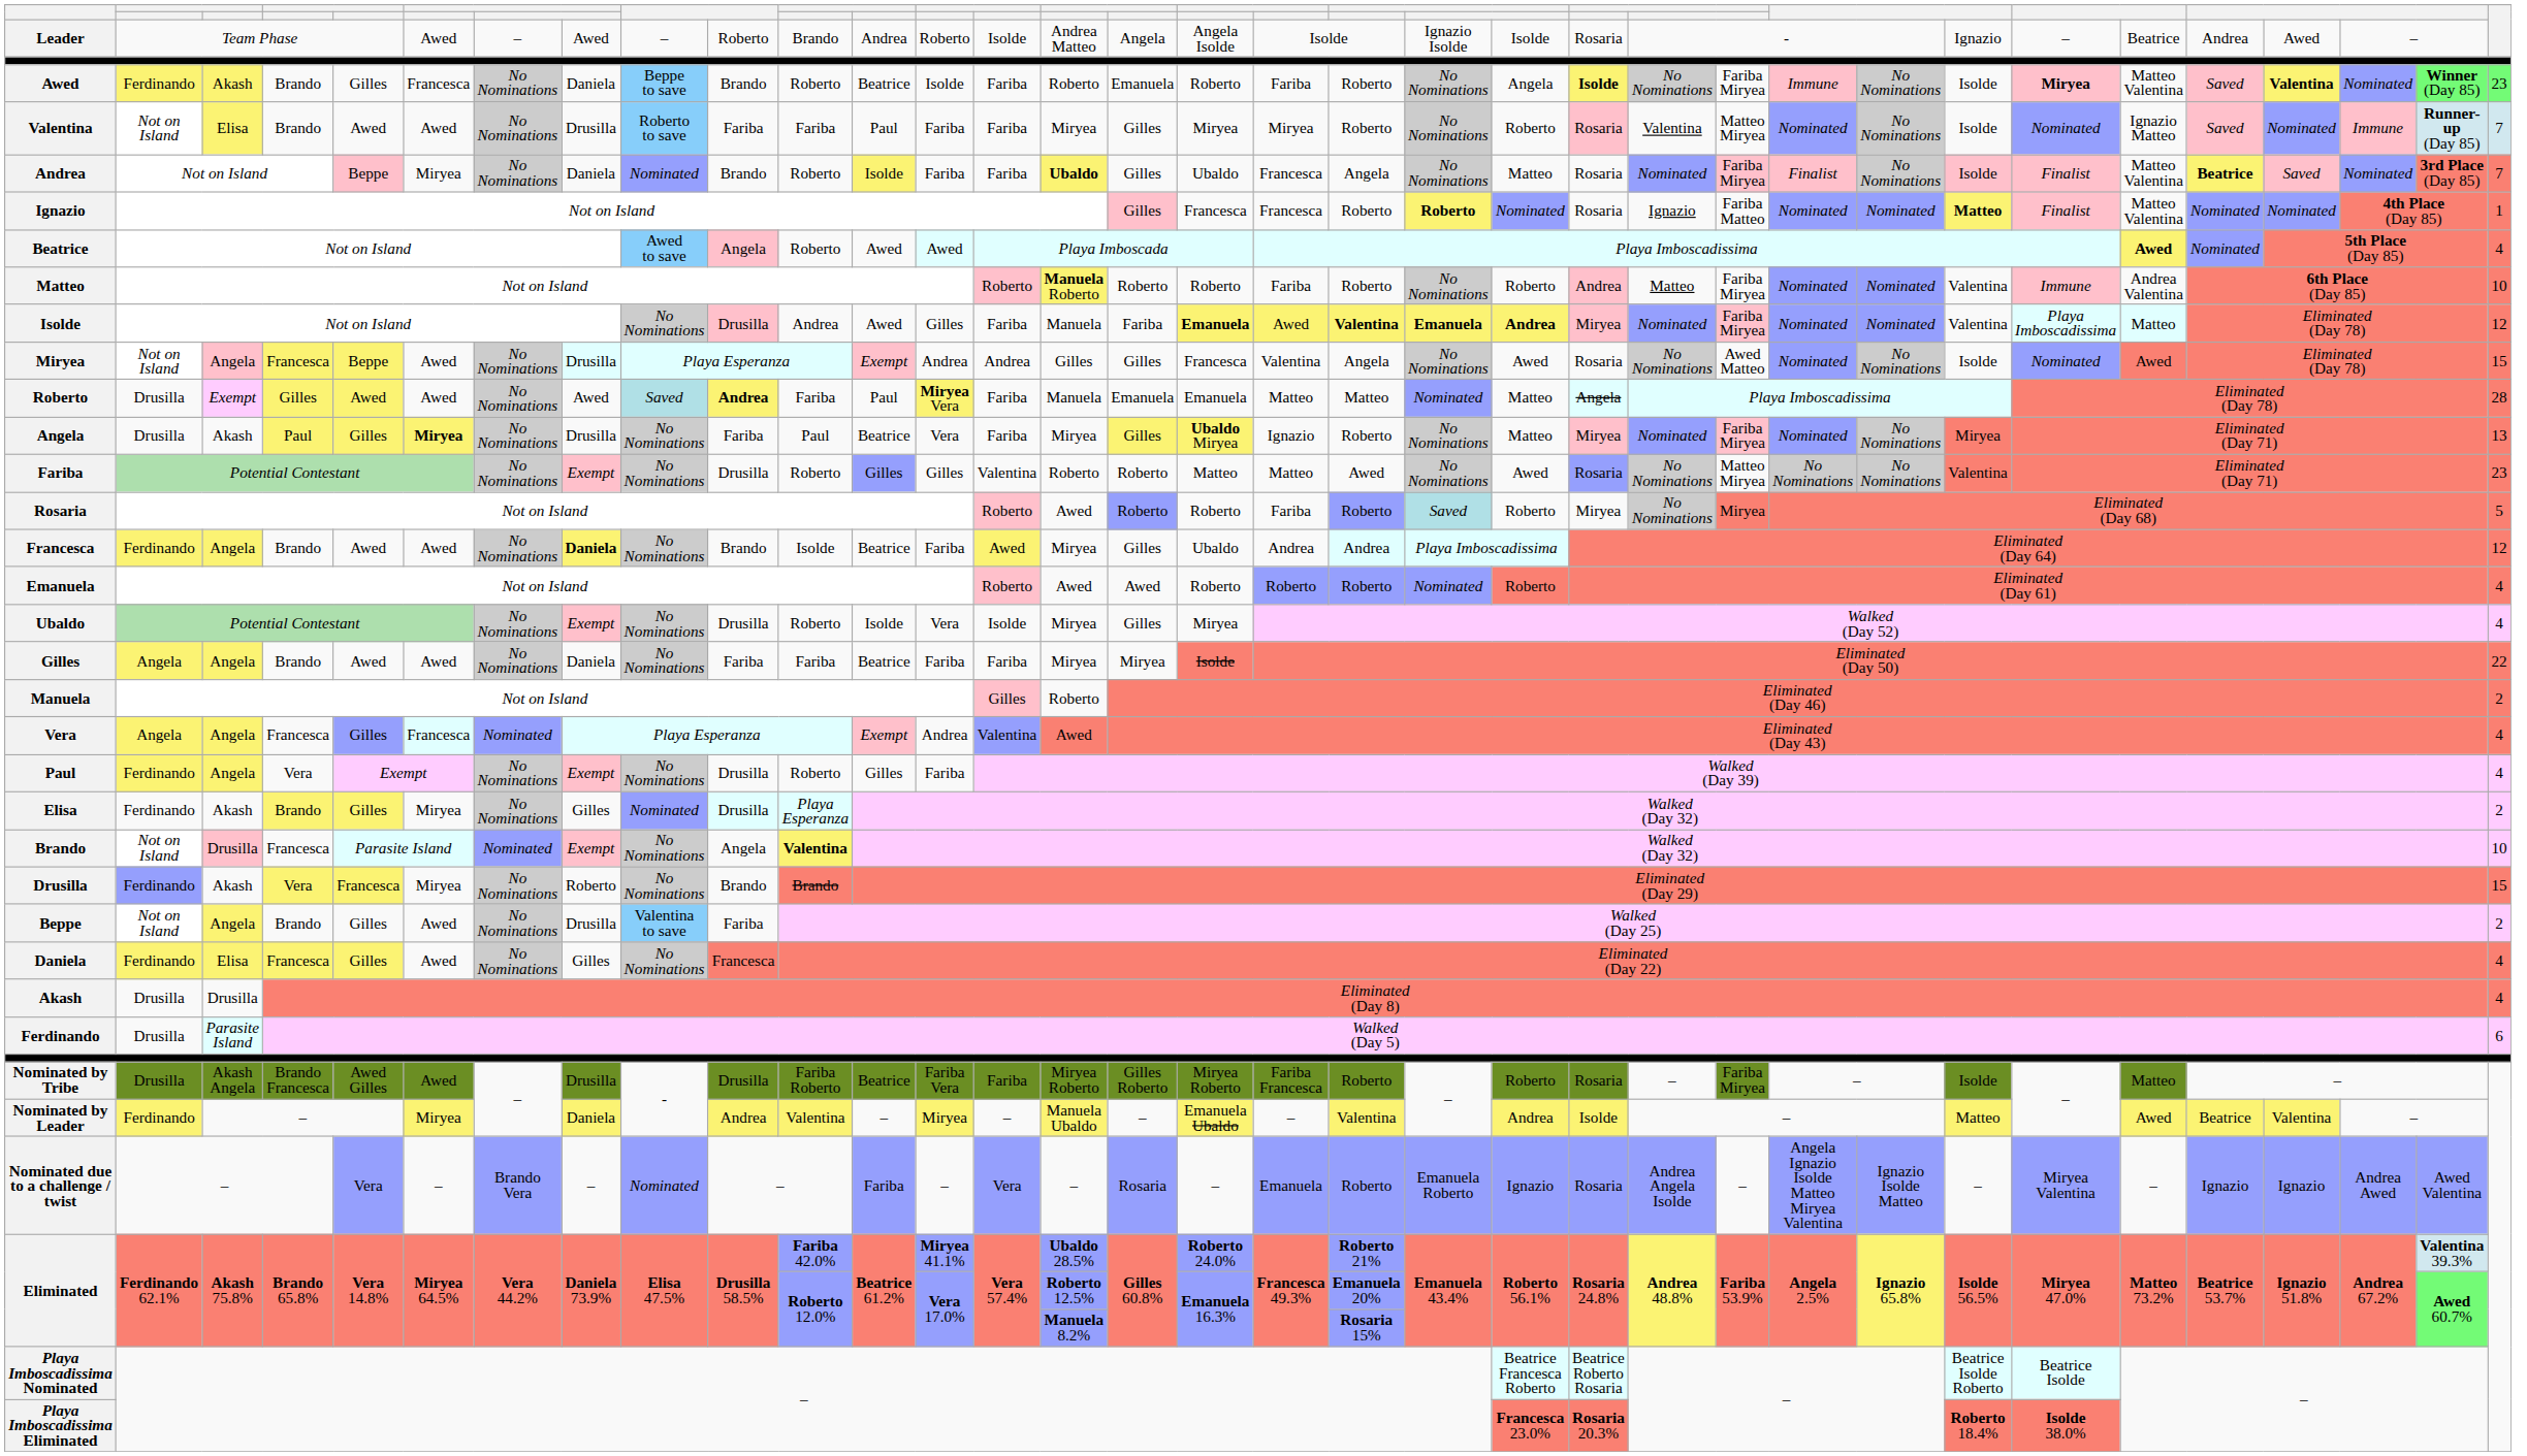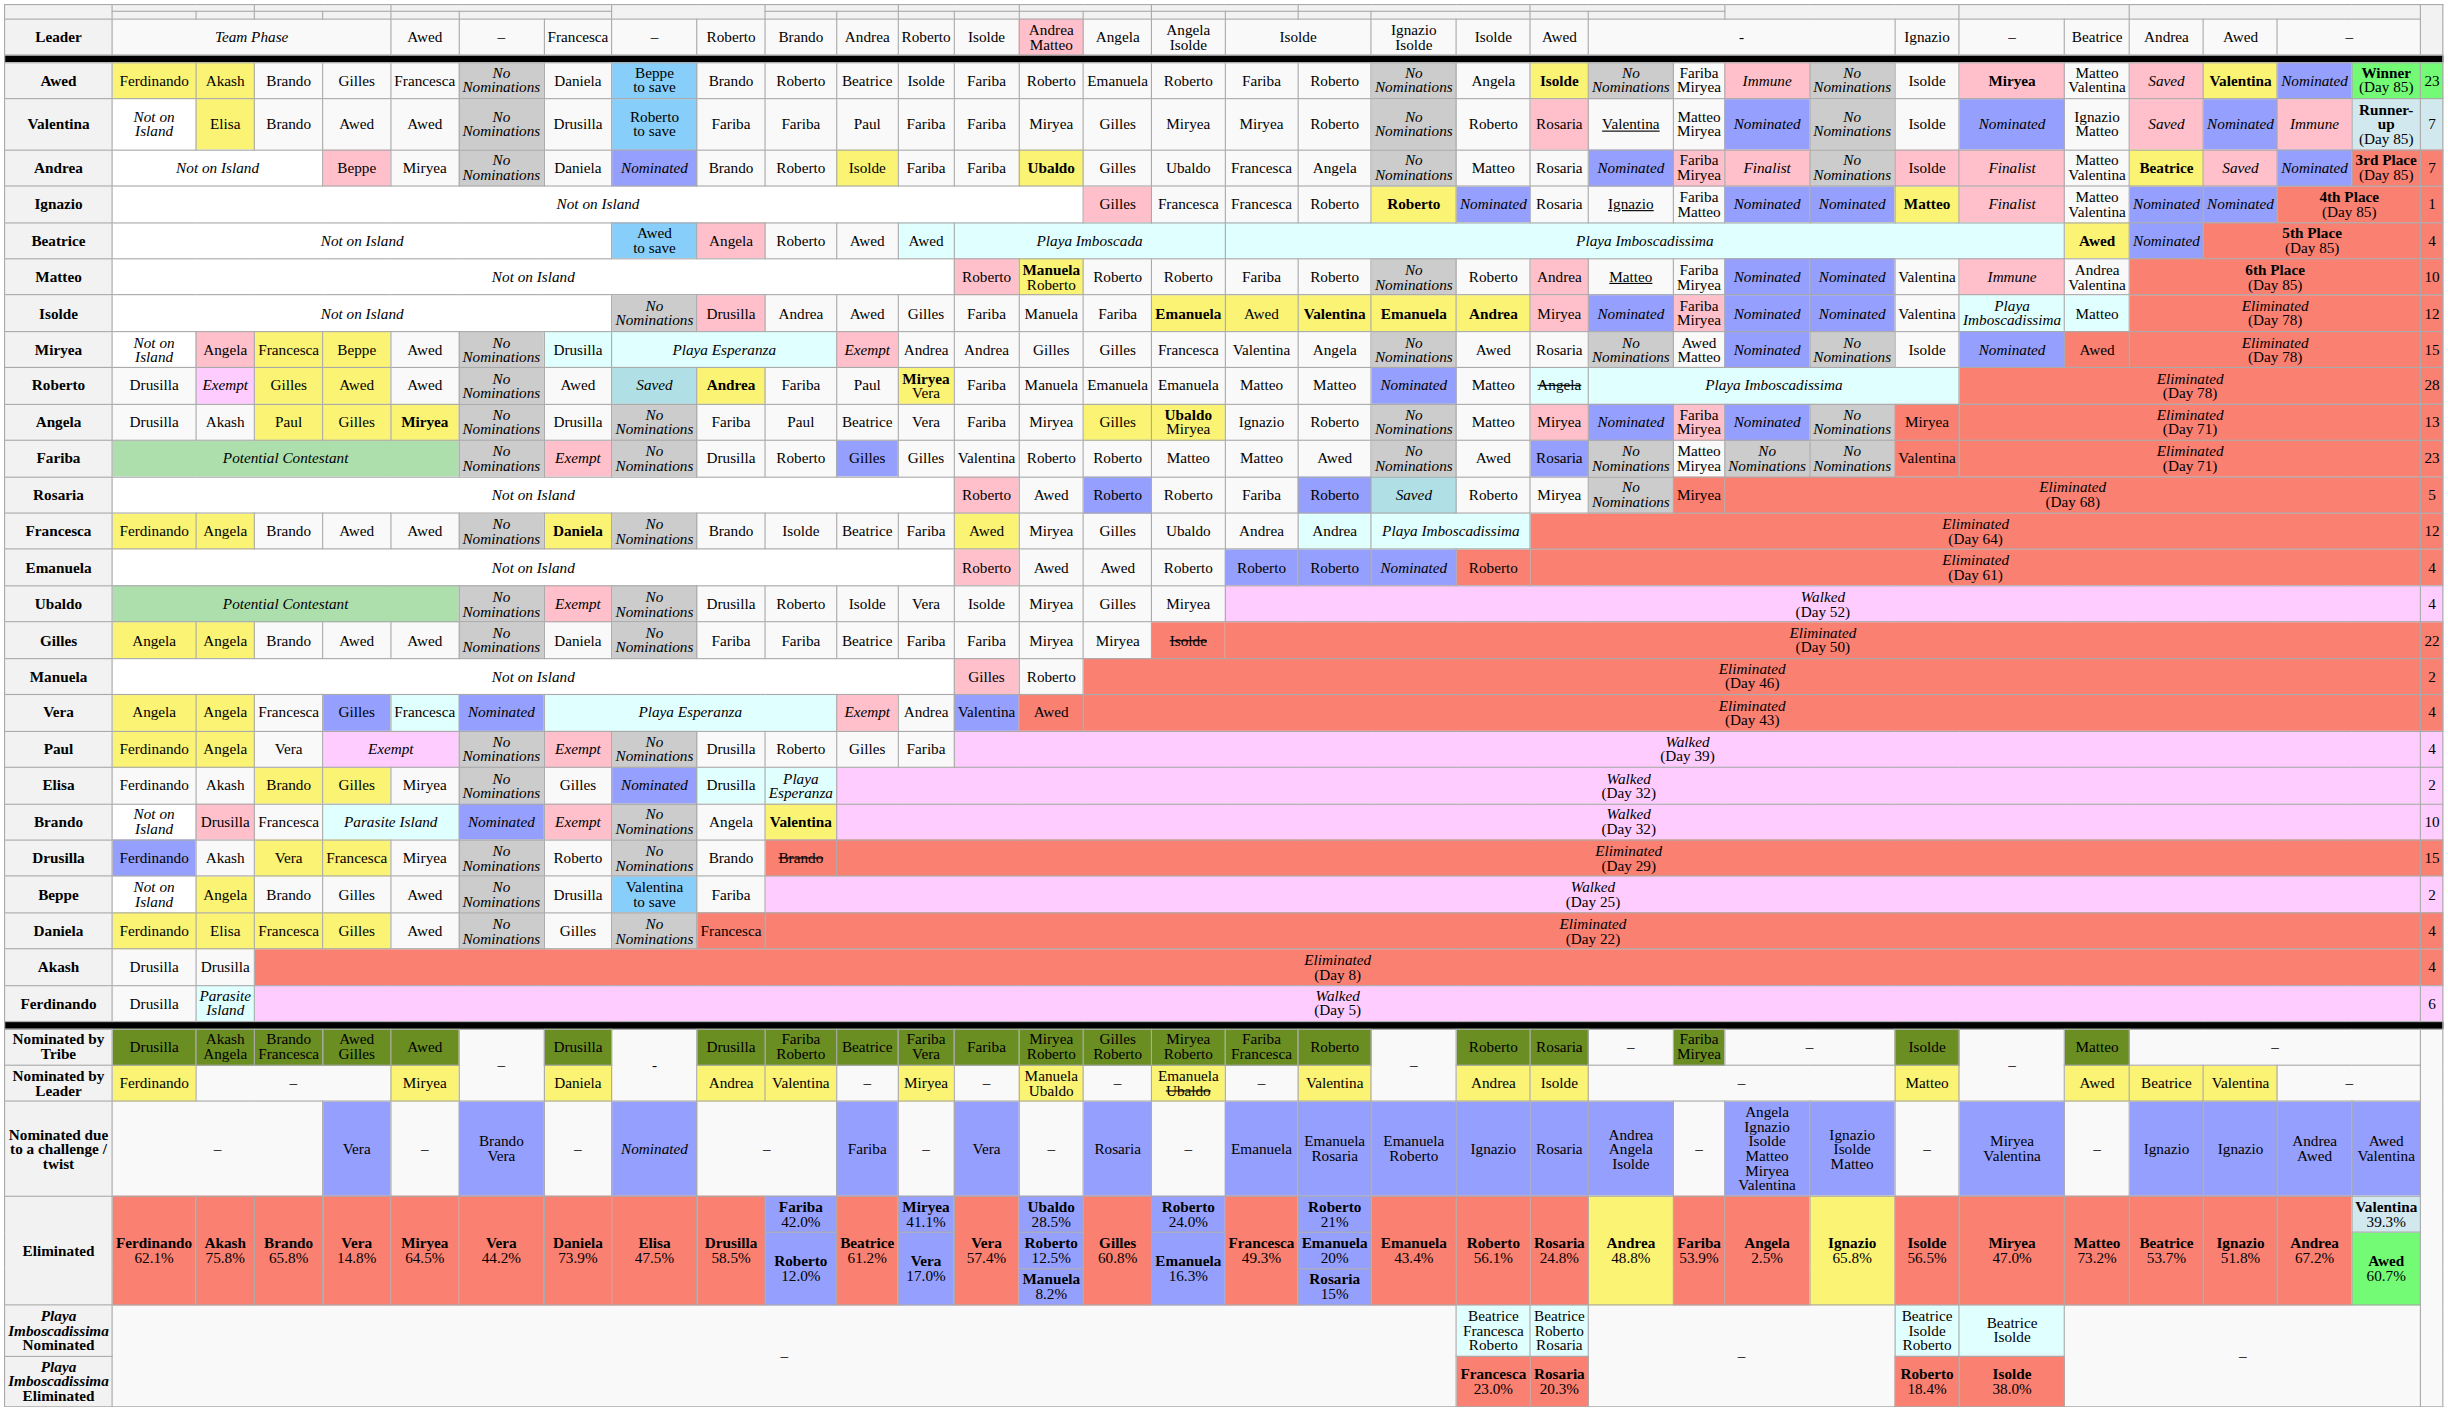Leader | column 8: Awed -> Francesca
Leader | column 15: no background -> pink background
Leader | column 22: Rosaria -> Awed
Nominated due to a challenge / twist | column 19: Roberto -> Emanuela Rosaria
